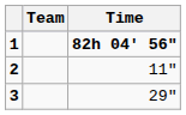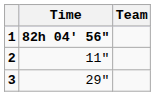columns swapped: Team <-> Time
